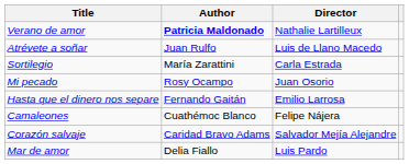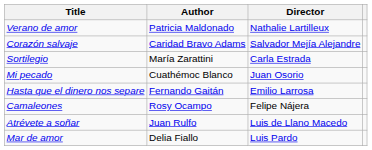Verano de amor | Author: bold -> normal
rows swapped: Atrévete a soñar <-> Corazón salvaje
Mi pecado | Author: Rosy Ocampo -> Cuathémoc Blanco
Camaleones | Author: Cuathémoc Blanco -> Rosy Ocampo
